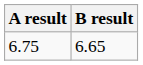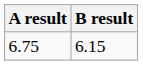6.75 | B result: 6.65 -> 6.15
